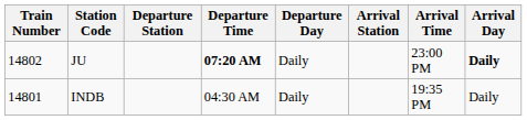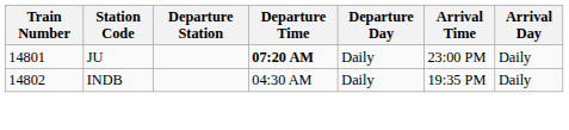- column: Arrival Station
JU | Train Number: 14802 -> 14801
JU | Arrival Day: bold -> normal
INDB | Train Number: 14801 -> 14802
